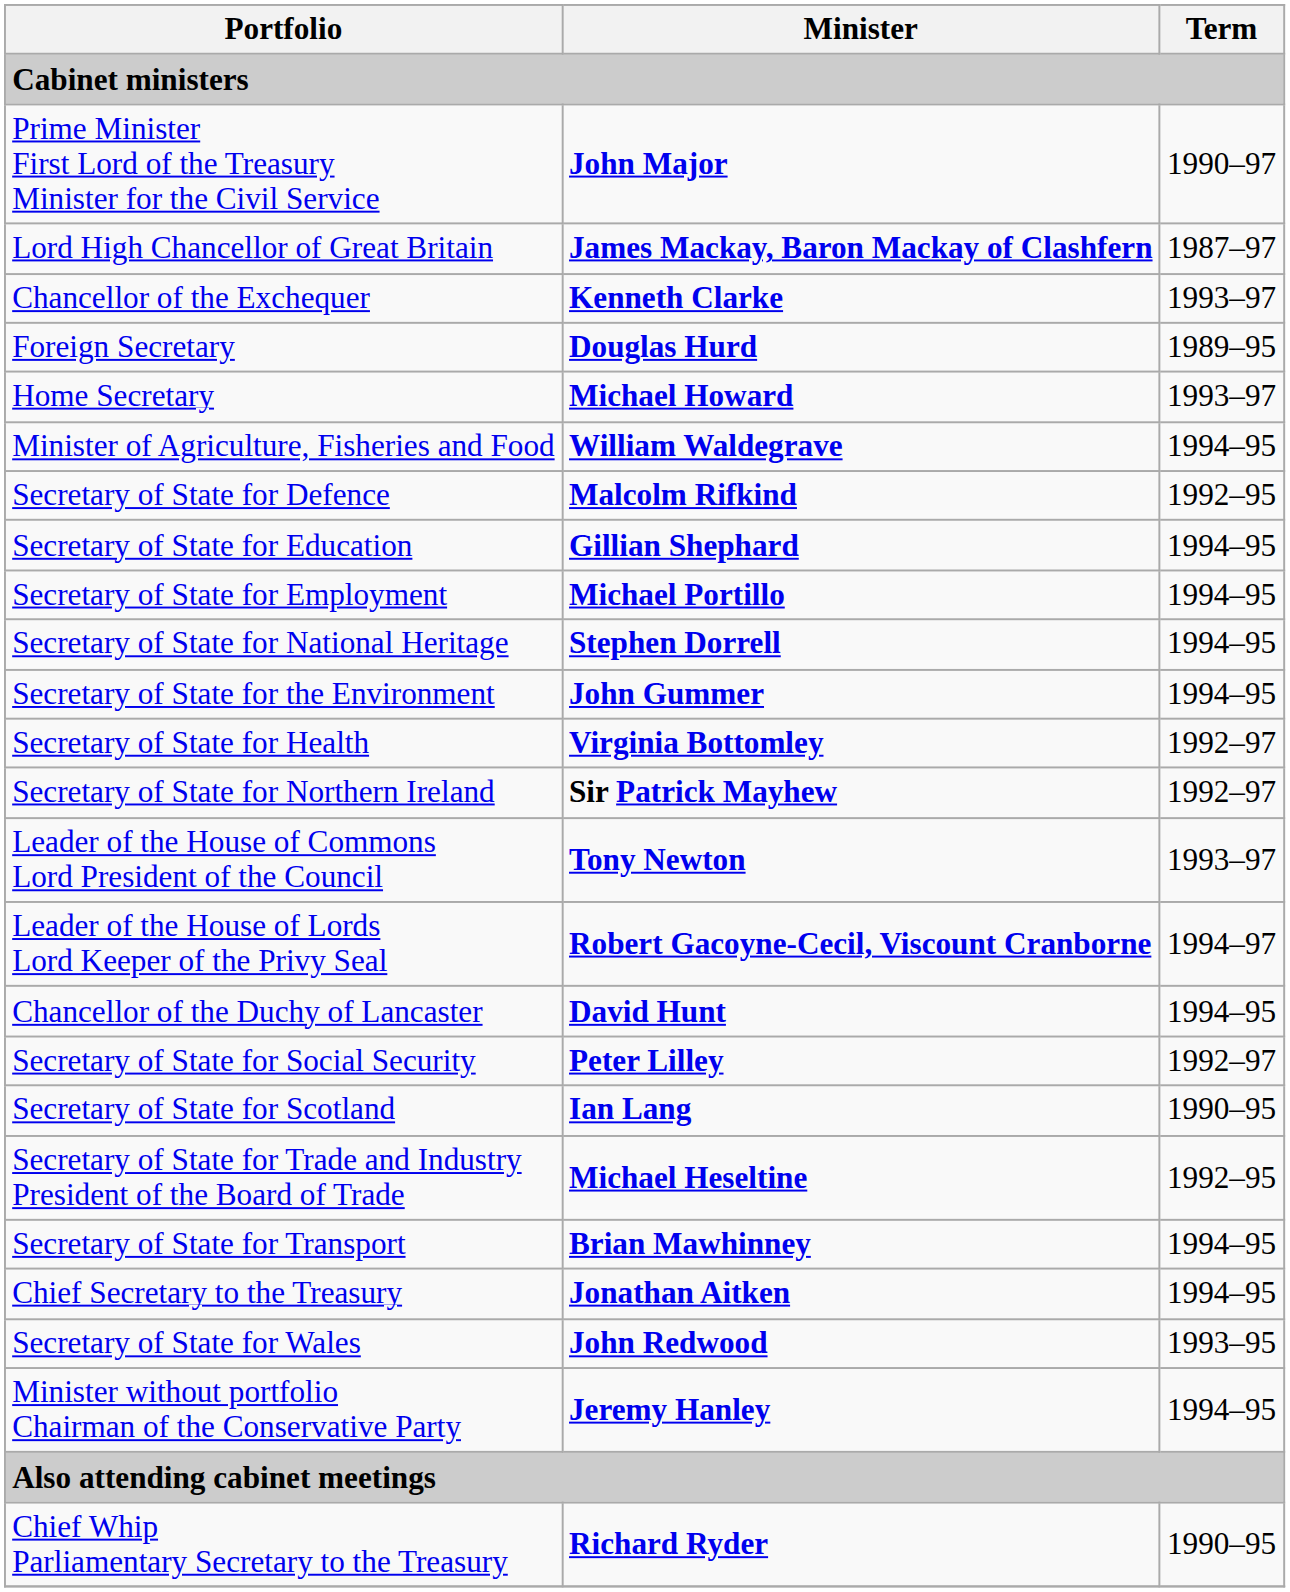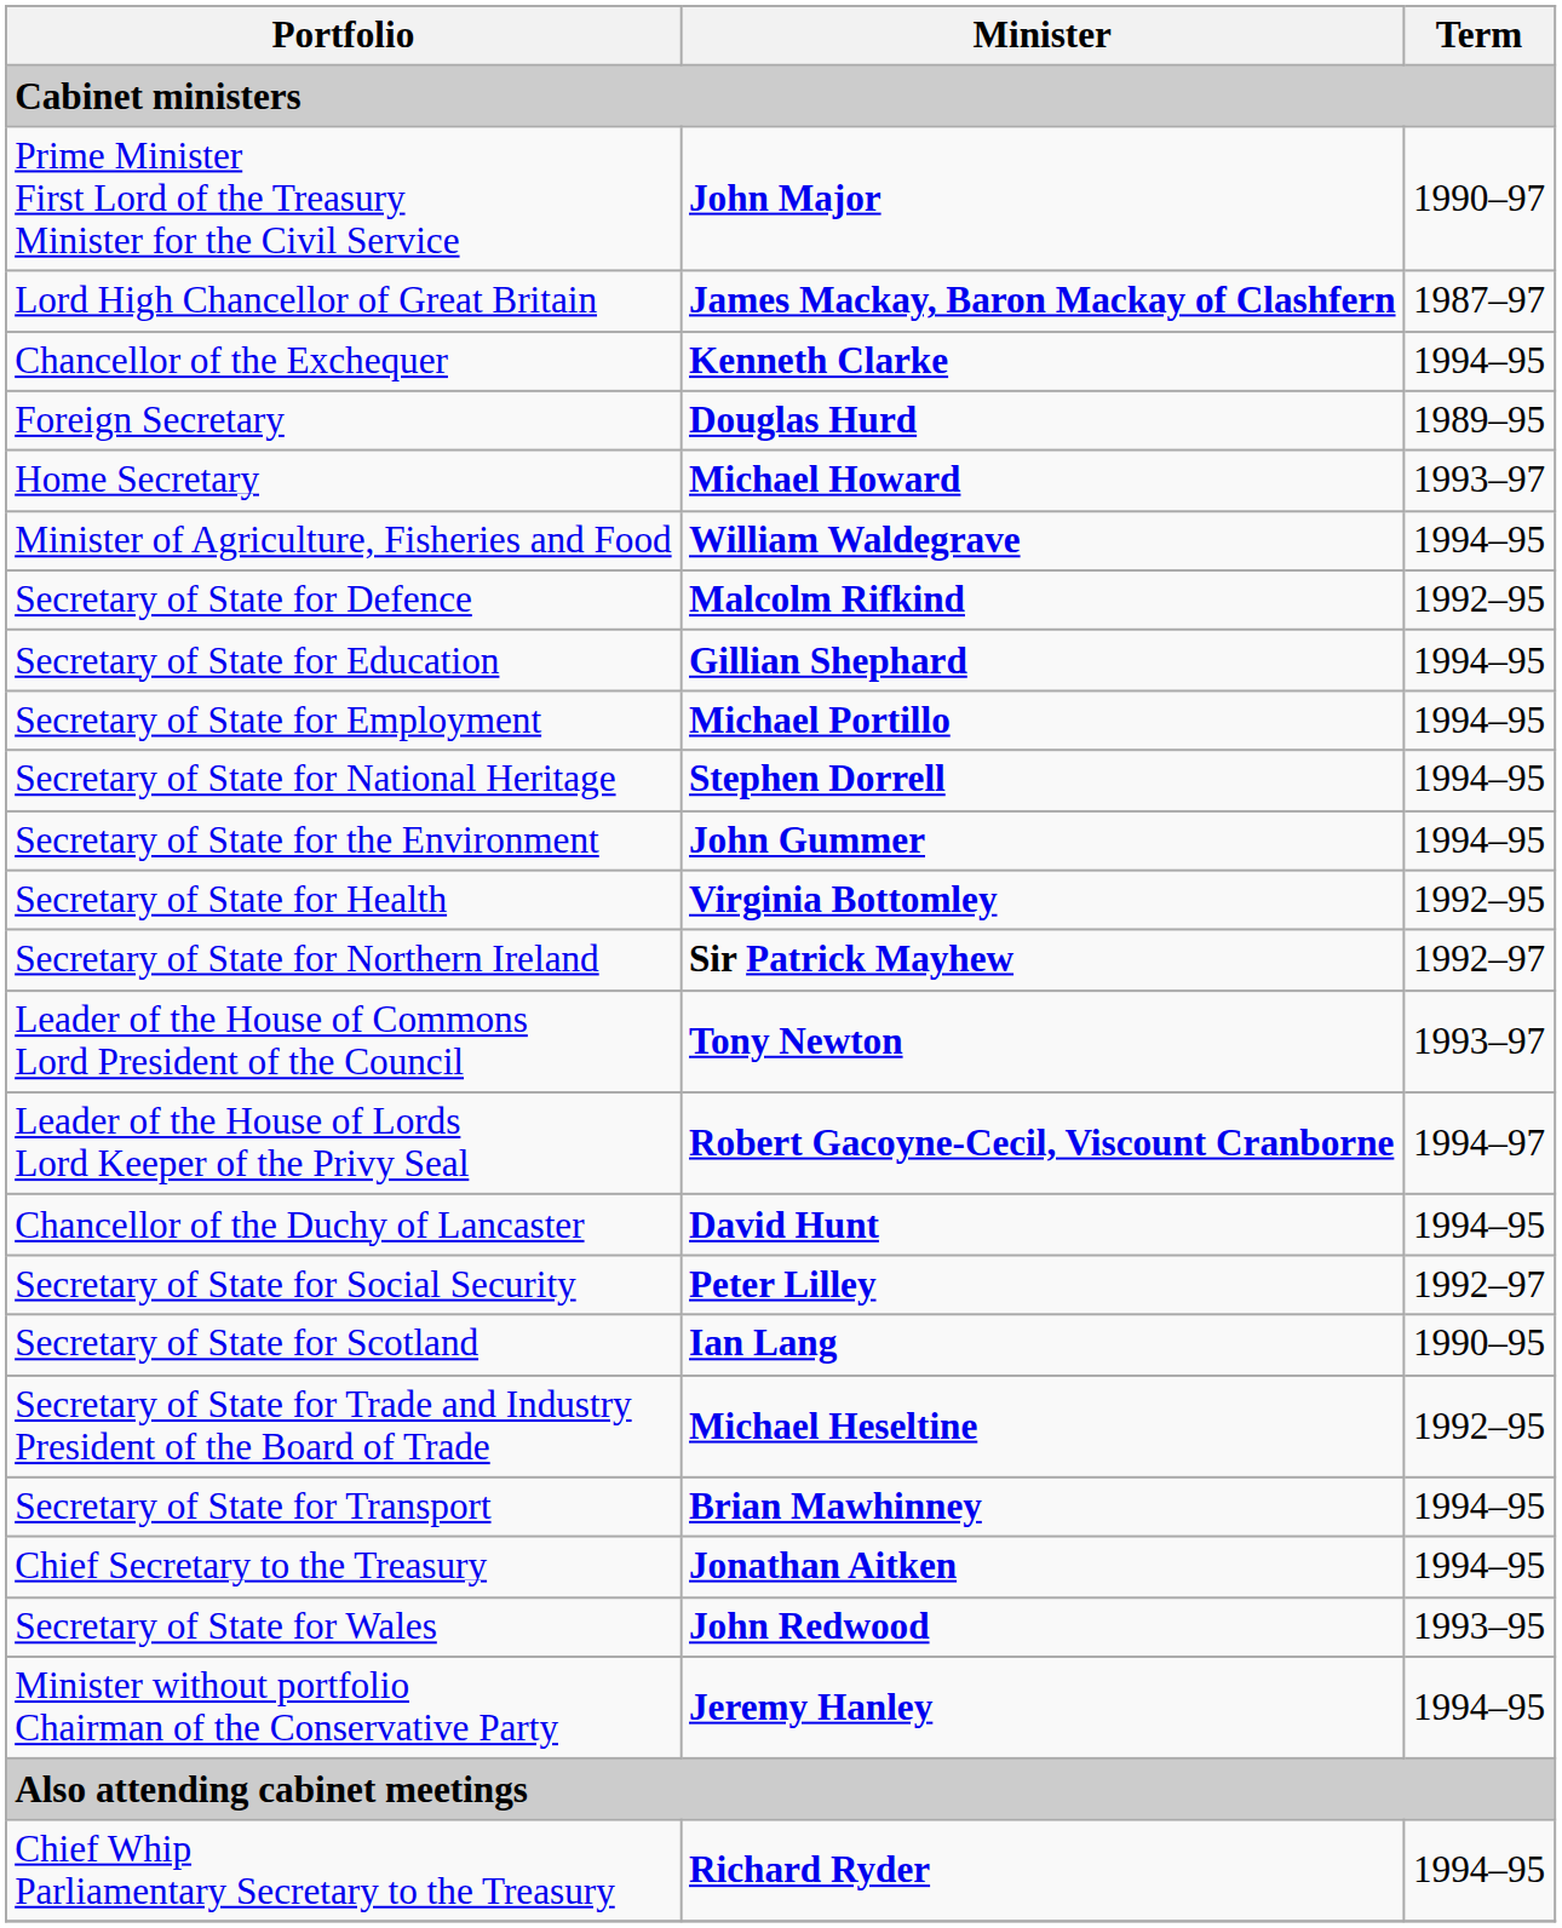Chancellor of the Exchequer | Term: 1993–97 -> 1994–95
Secretary of State for Health | Term: 1992–97 -> 1992–95
Chief Whip Parliamentary Secretary to the Treasury | Term: 1990–95 -> 1994–95
